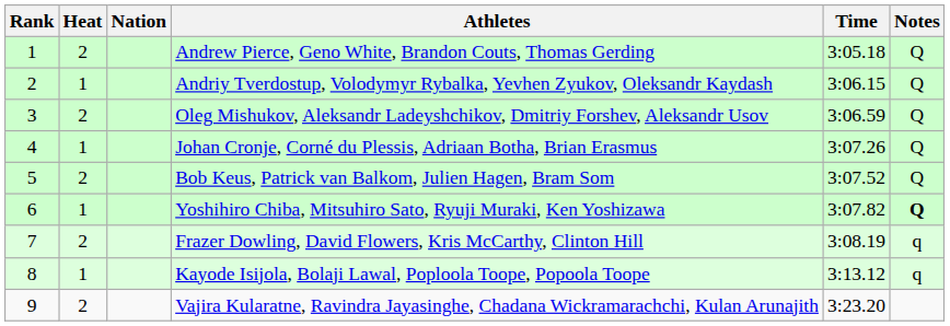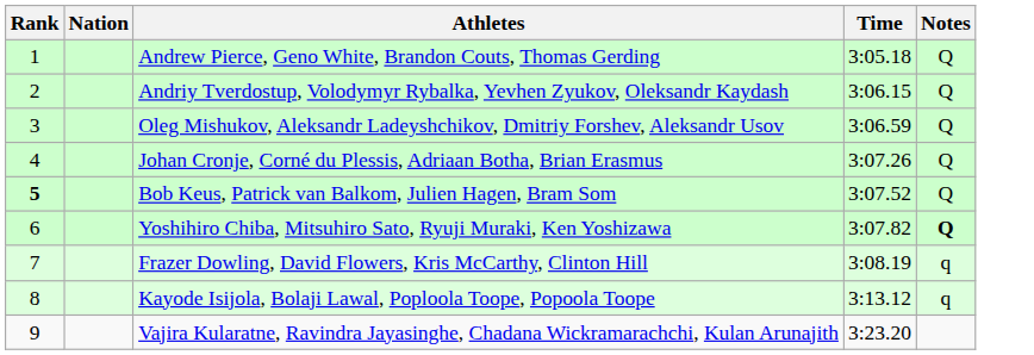- column: Heat | 2 | 1 | 2 | 1 | 2 | 1 | 2 | 1 | 2
Bob Keus, Patrick van Balkom, Julien Hagen, Bram Som | Rank: normal -> bold
